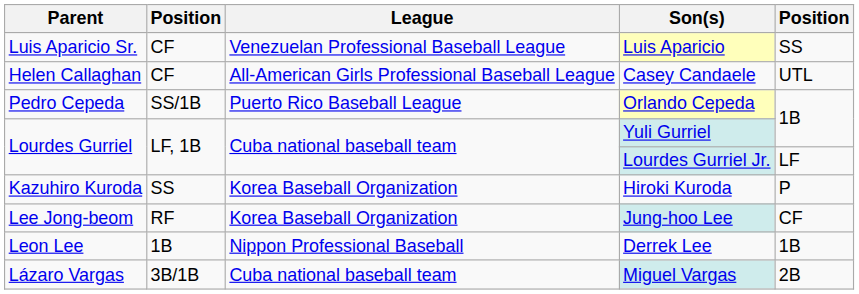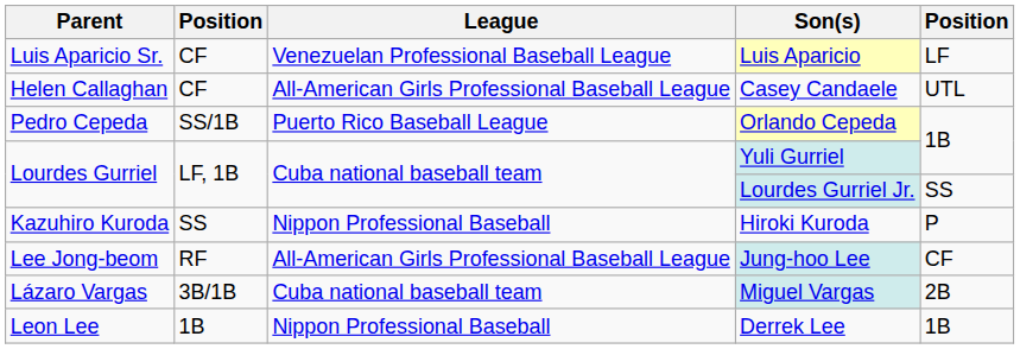Luis Aparicio | column 5: SS -> LF
Lourdes Gurriel Jr. | column 5: LF -> SS
Hiroki Kuroda | League: Korea Baseball Organization -> Nippon Professional Baseball
Jung-hoo Lee | League: Korea Baseball Organization -> All-American Girls Professional Baseball League
rows swapped: Derrek Lee <-> Miguel Vargas
